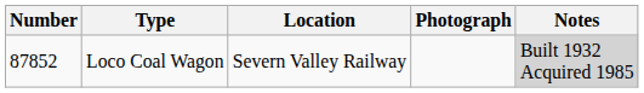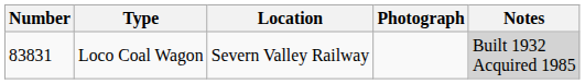Loco Coal Wagon | Number: 87852 -> 83831
